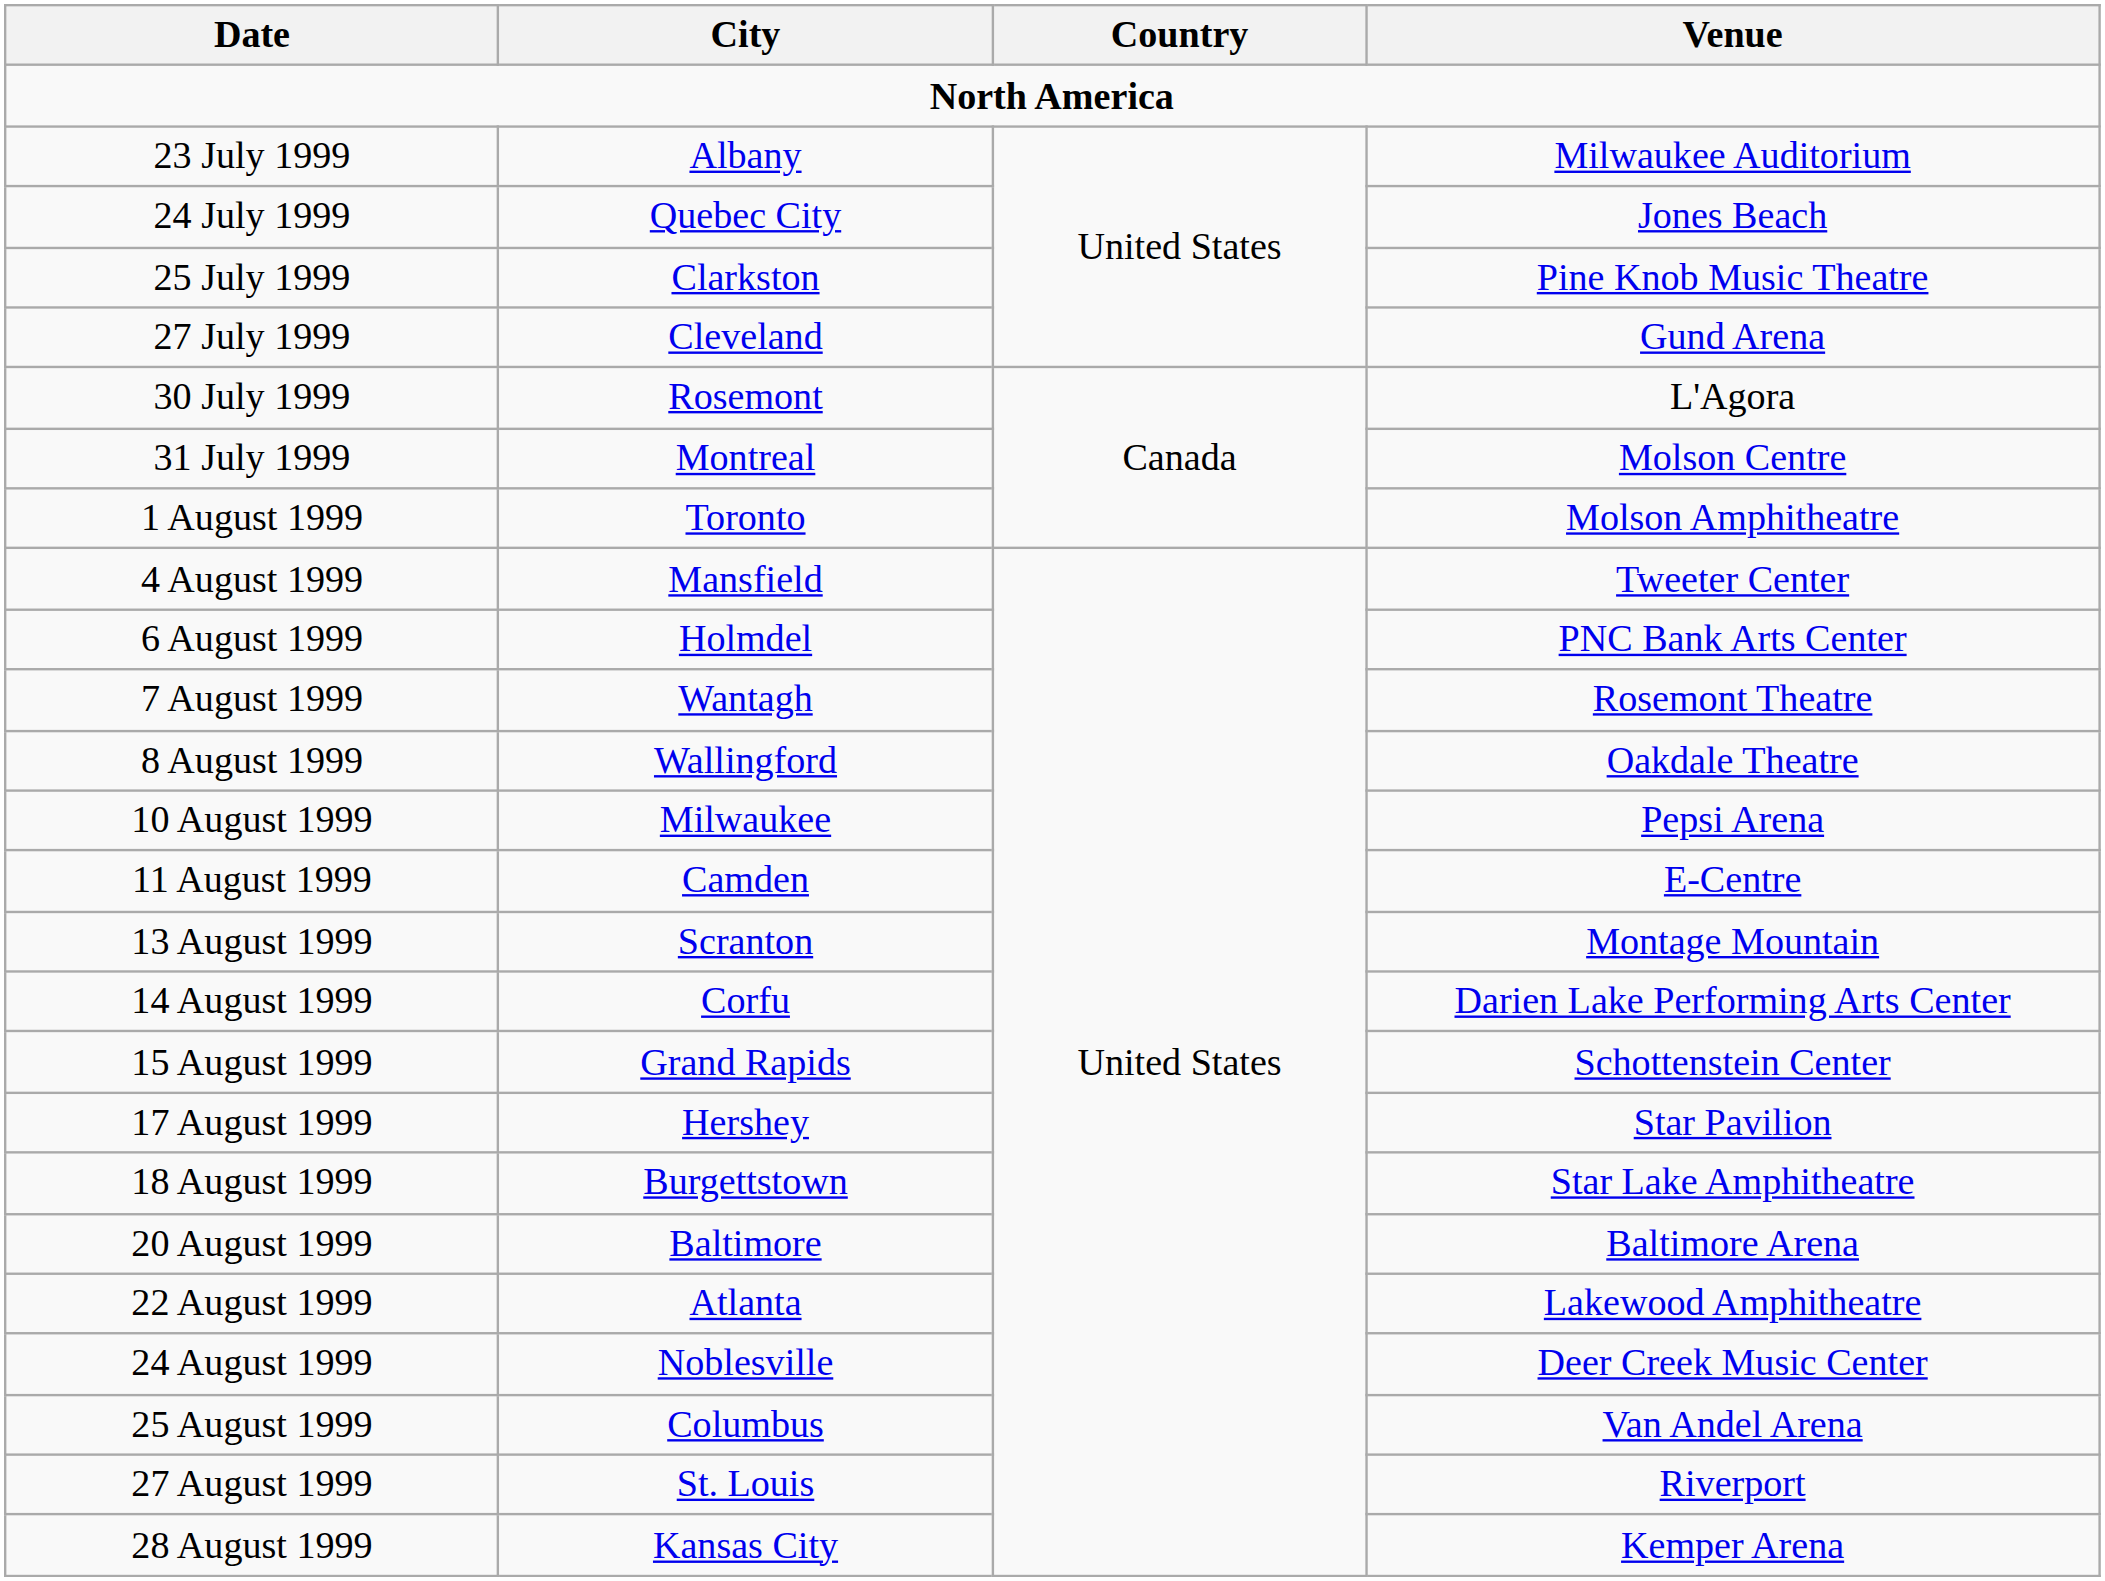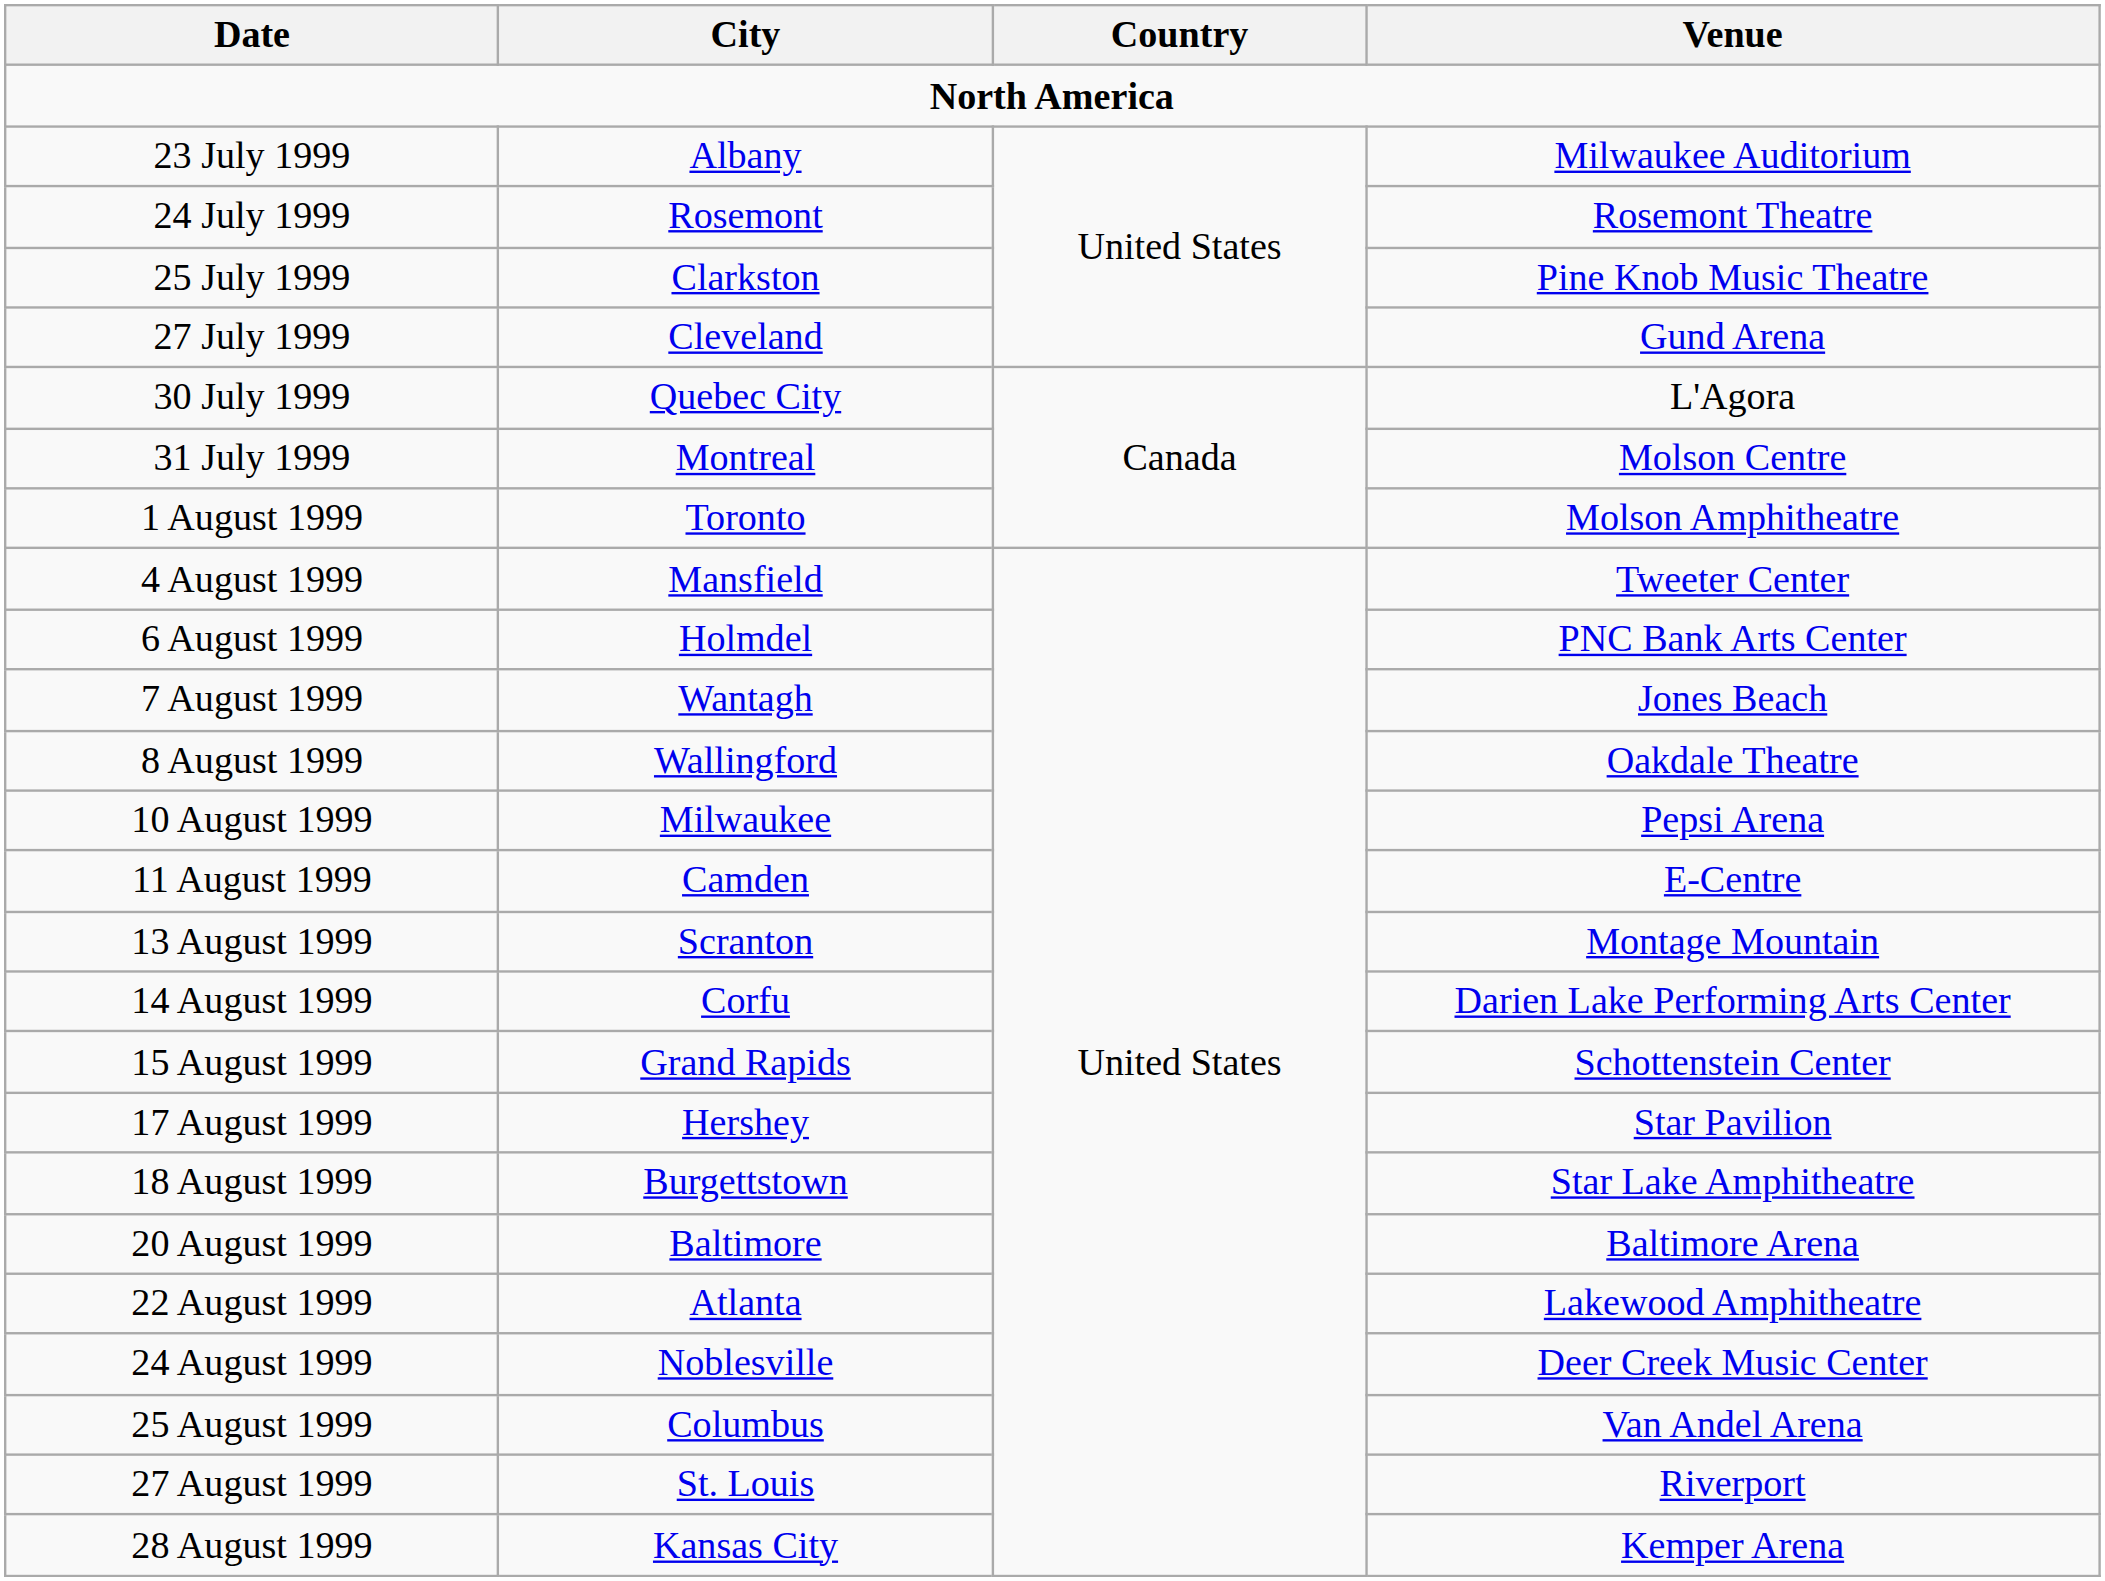24 July 1999 | City: Quebec City -> Rosemont
24 July 1999 | Venue: Jones Beach -> Rosemont Theatre
30 July 1999 | City: Rosemont -> Quebec City
7 August 1999 | Venue: Rosemont Theatre -> Jones Beach
